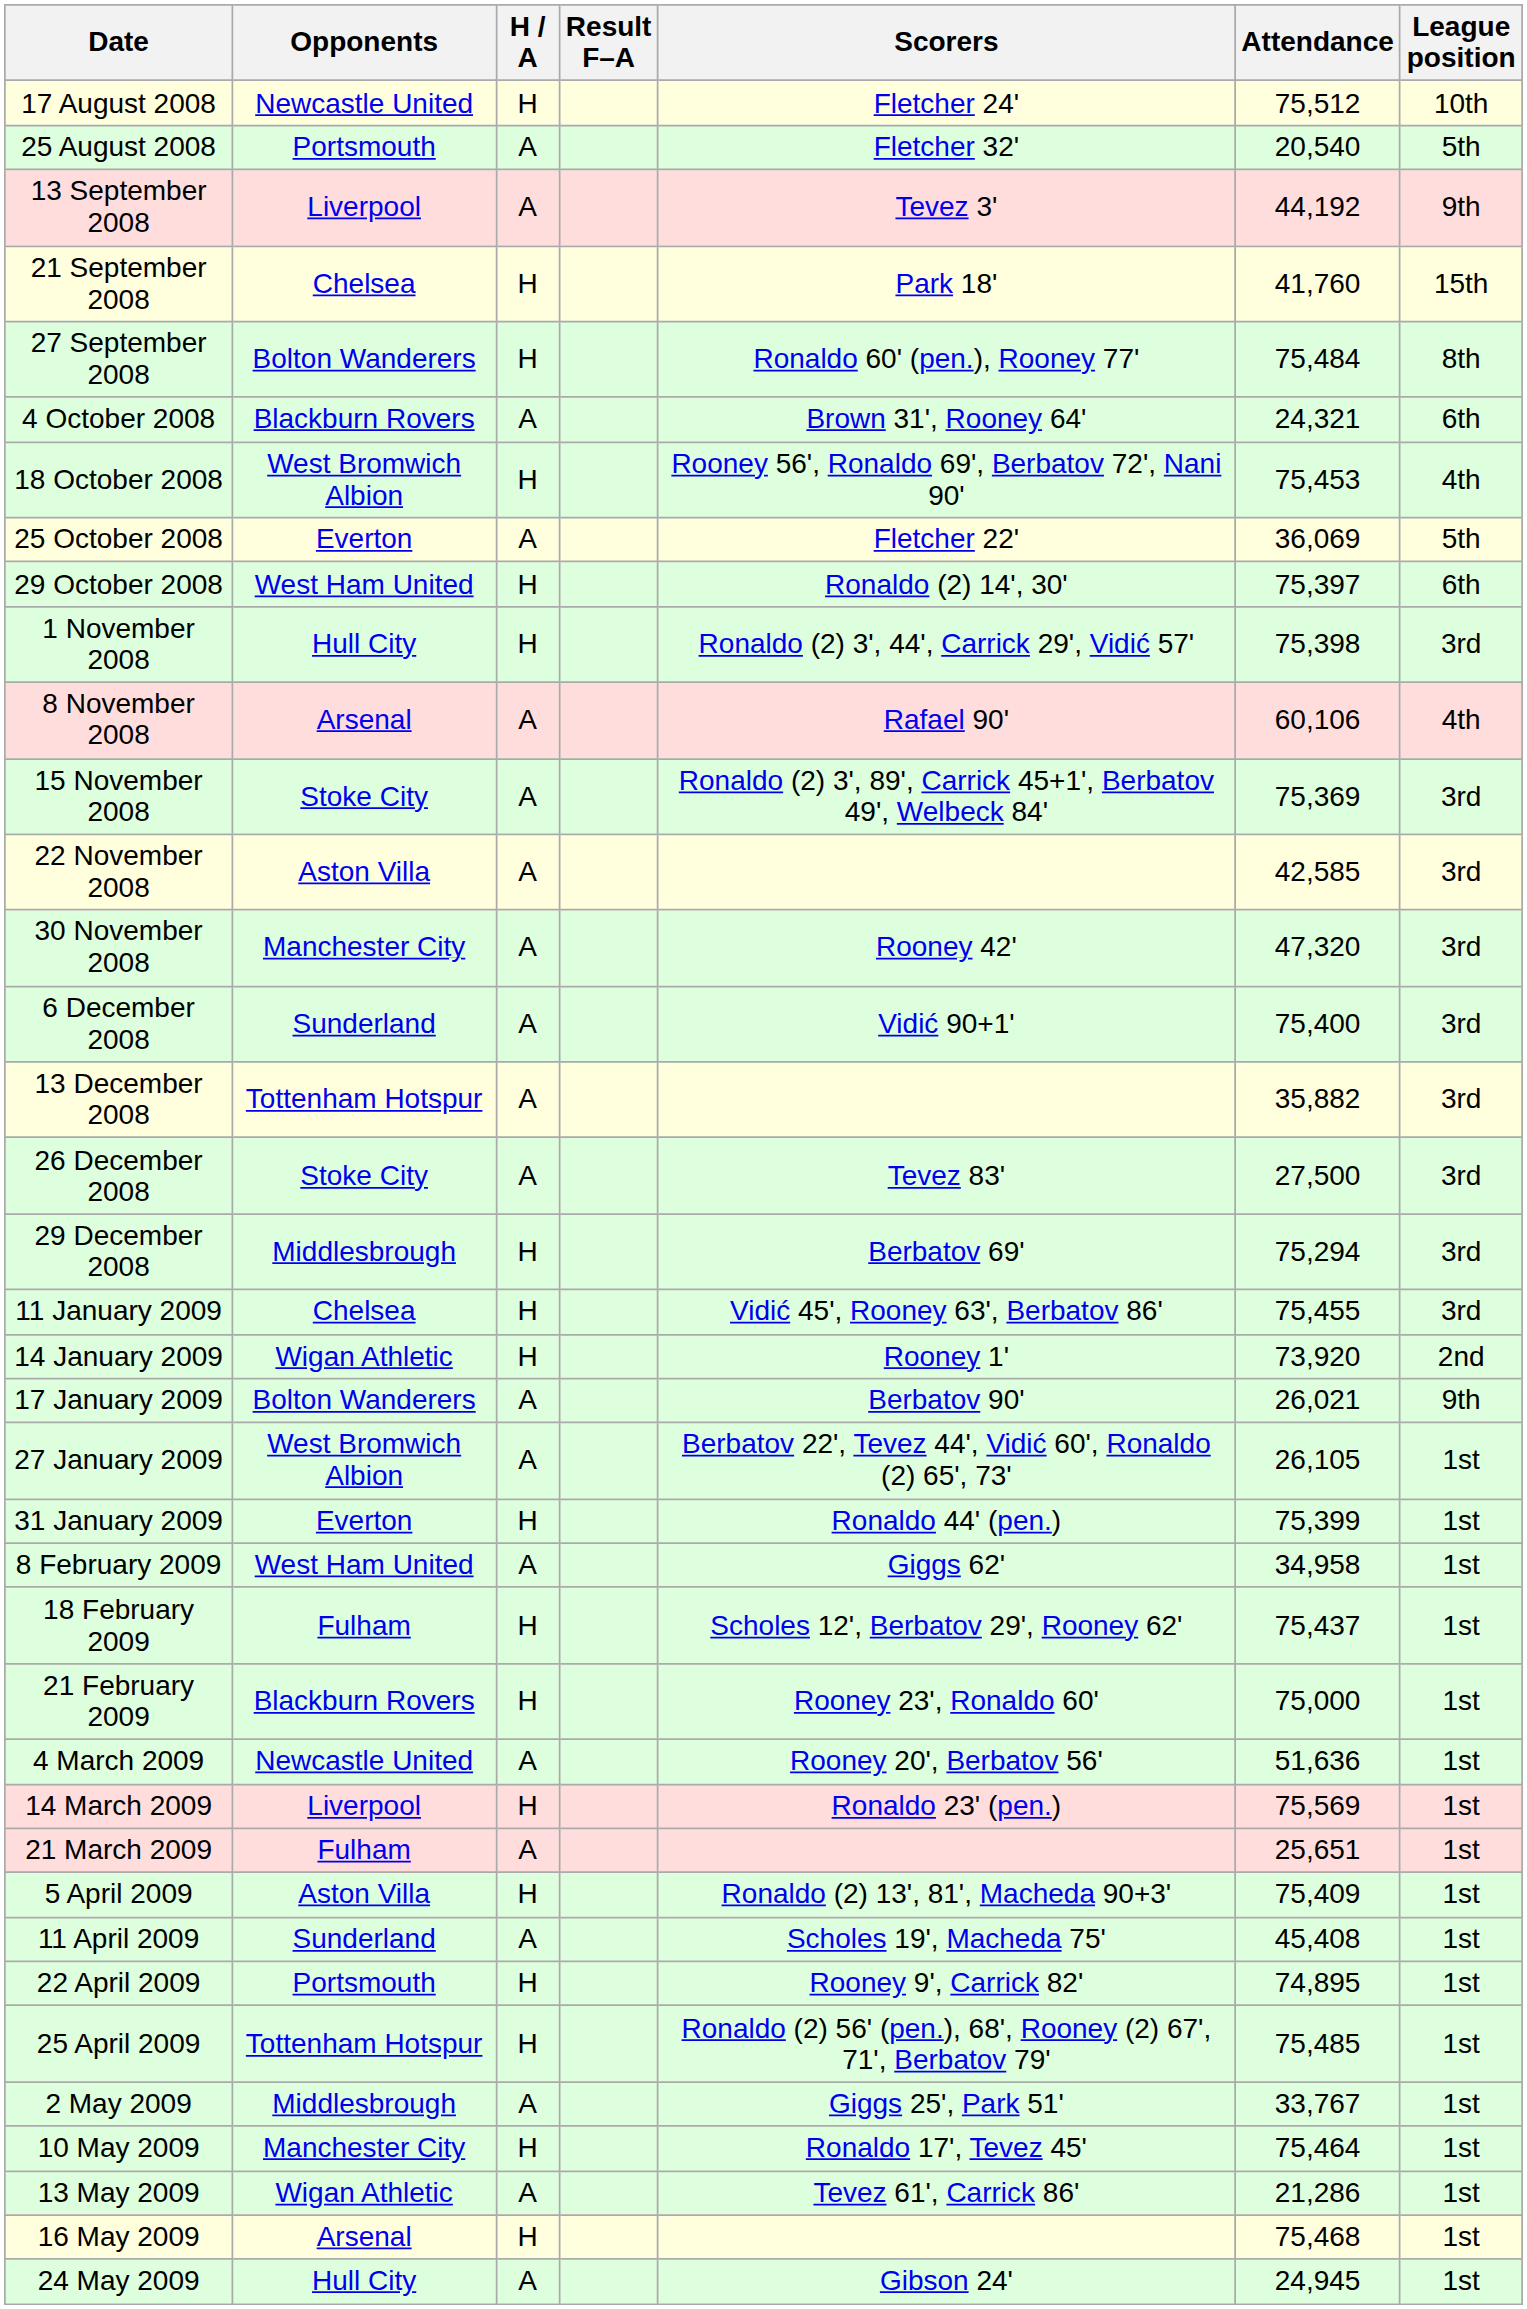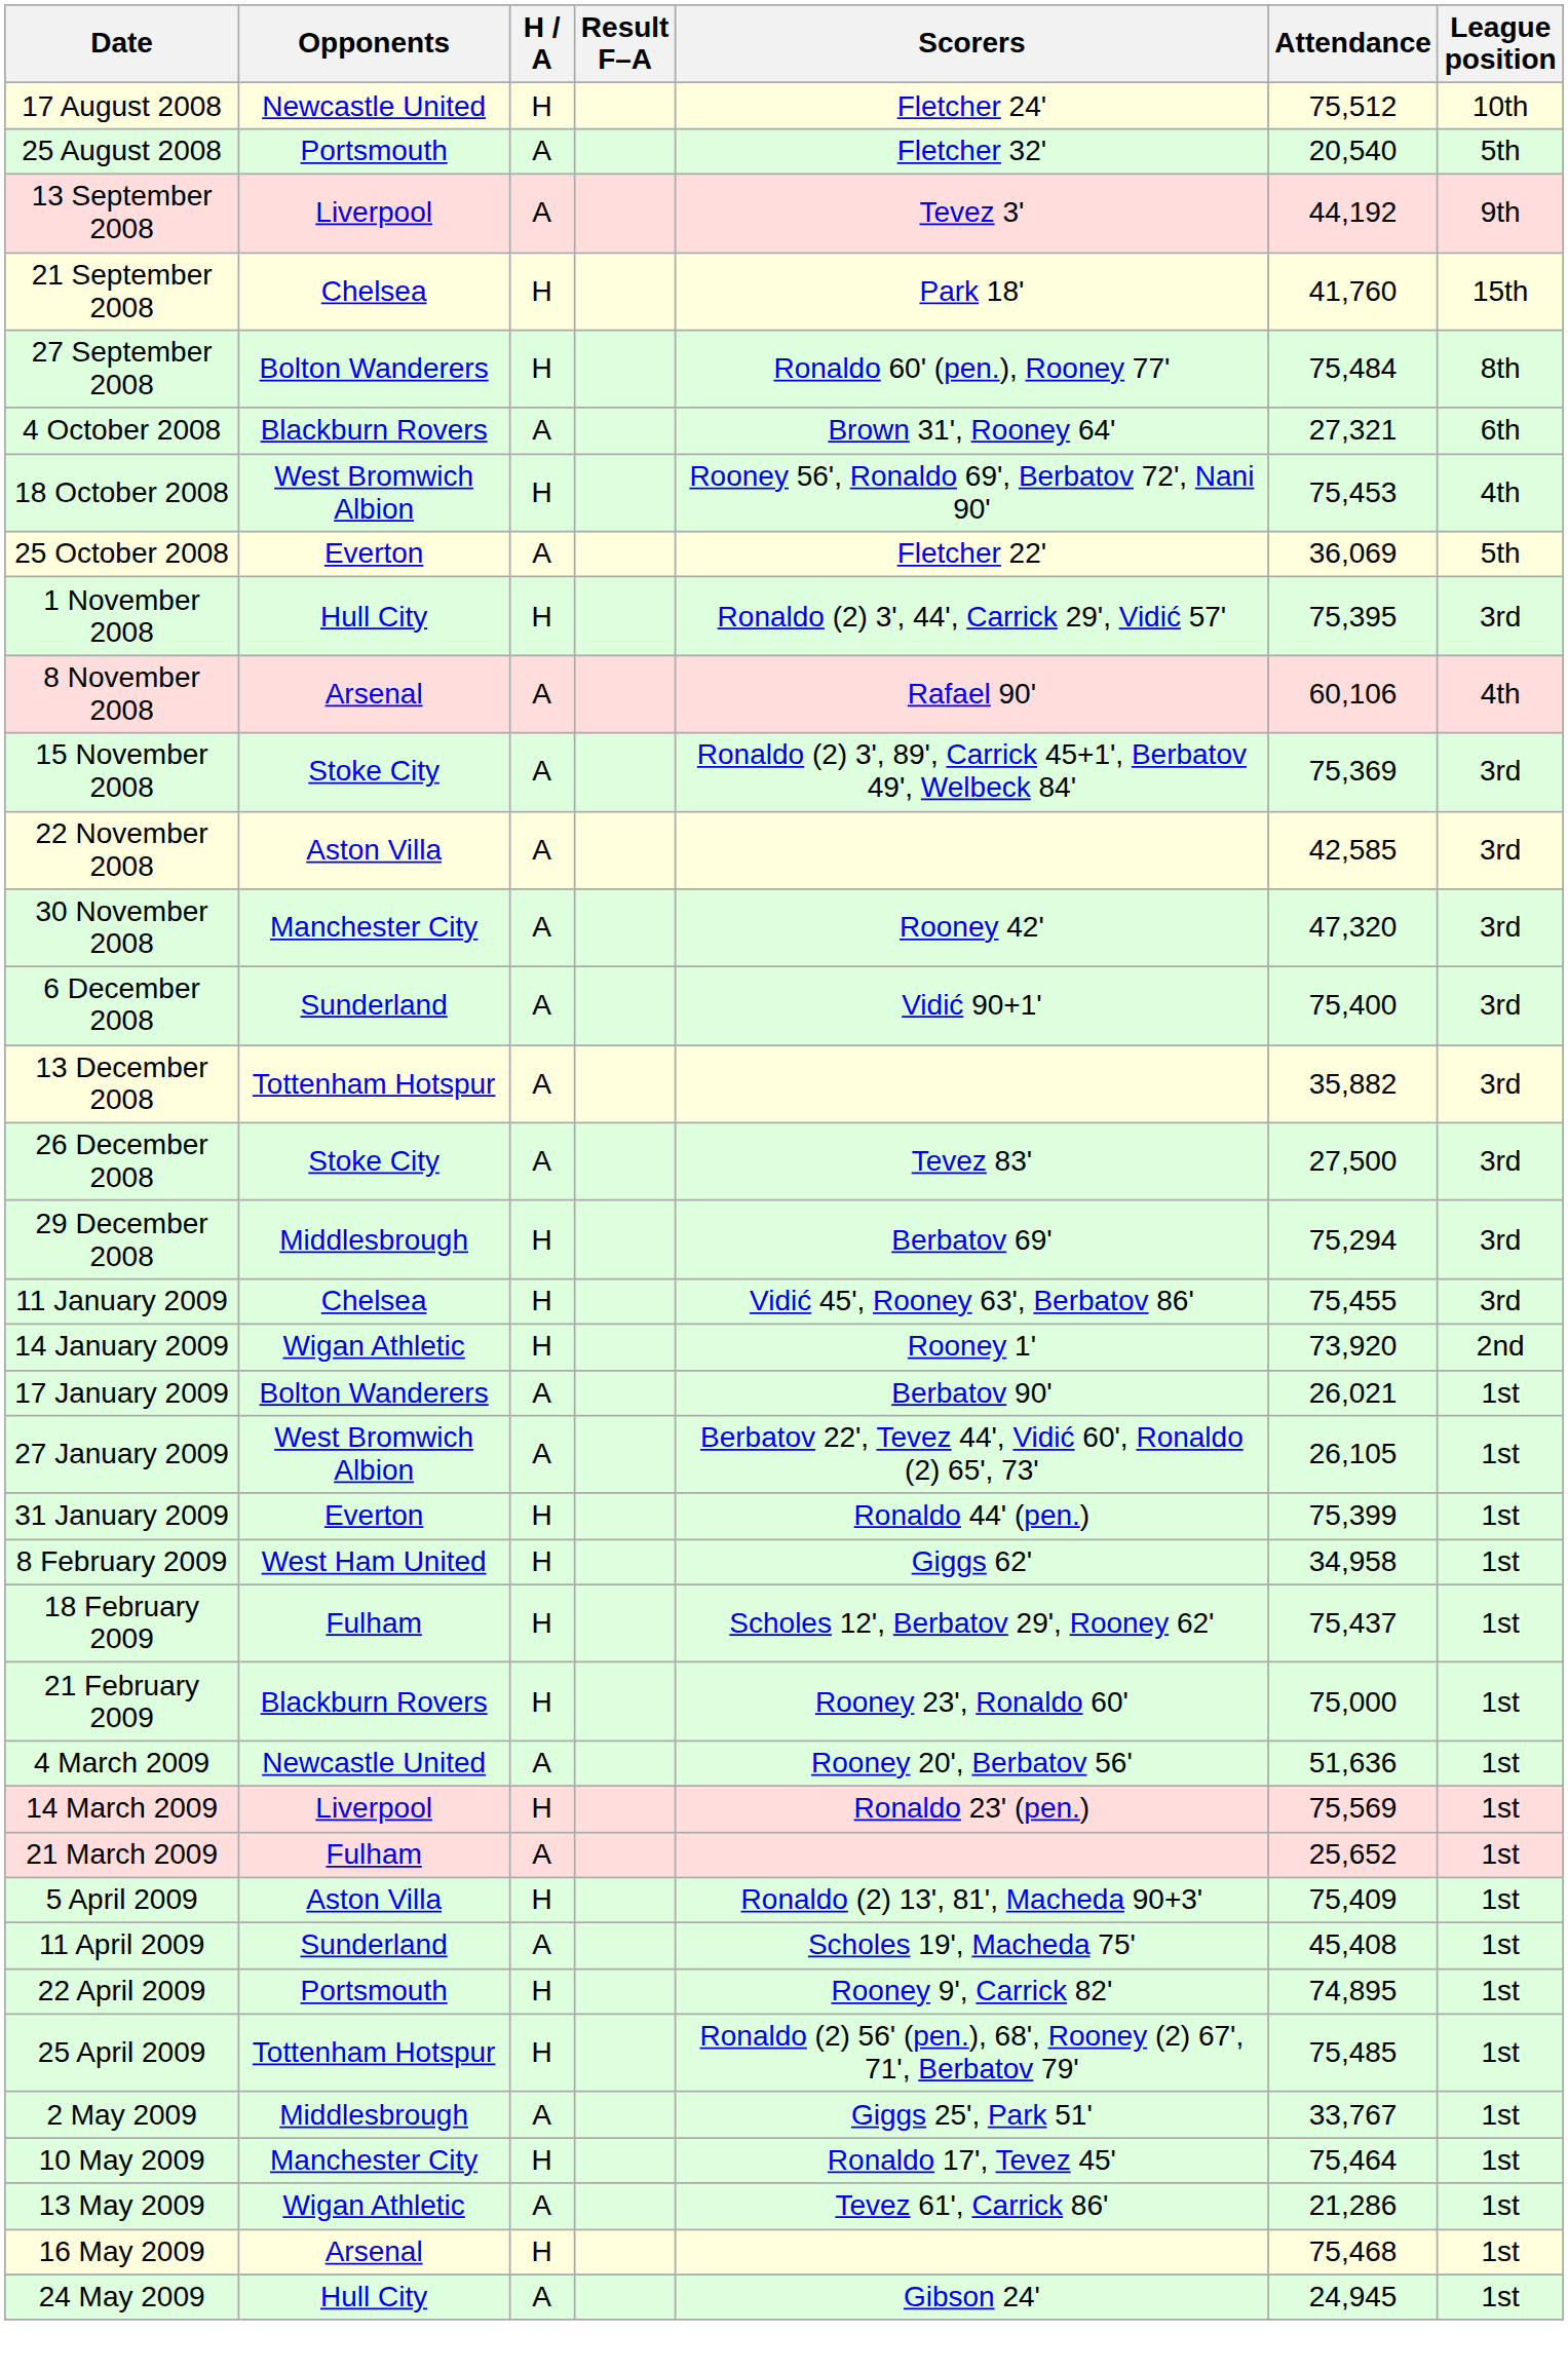4 October 2008 | Attendance: 24,321 -> 27,321
- row: 29 October 2008 | West Ham United | H | Ronaldo (2) 14', 30' | 75,397 | 6th
1 November 2008 | Attendance: 75,398 -> 75,395
17 January 2009 | League position: 9th -> 1st
8 February 2009 | H / A: A -> H
21 March 2009 | Attendance: 25,651 -> 25,652
